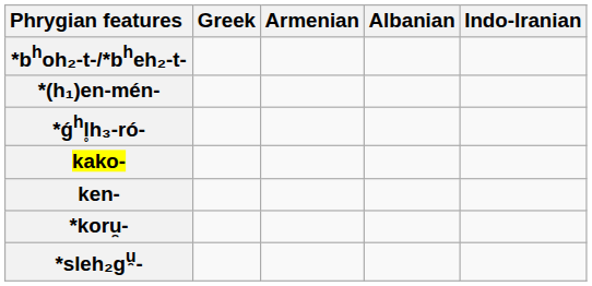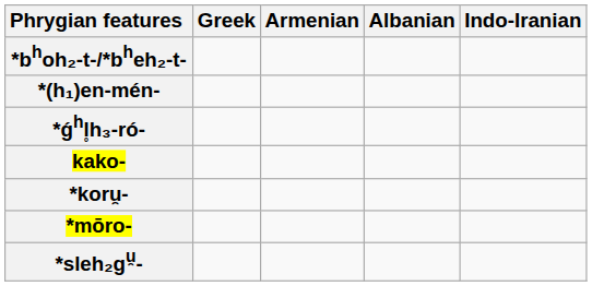- row: ken-
+ row: *mōro-
